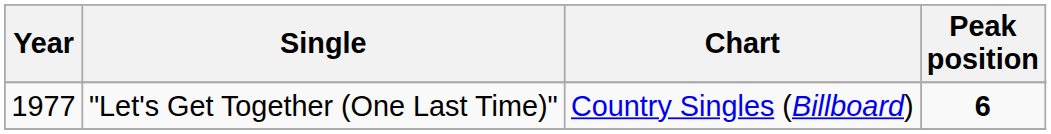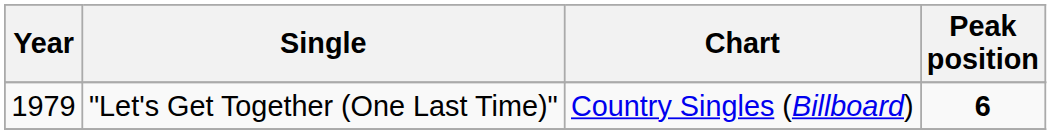"Let's Get Together (One Last Time)" | Year: 1977 -> 1979
